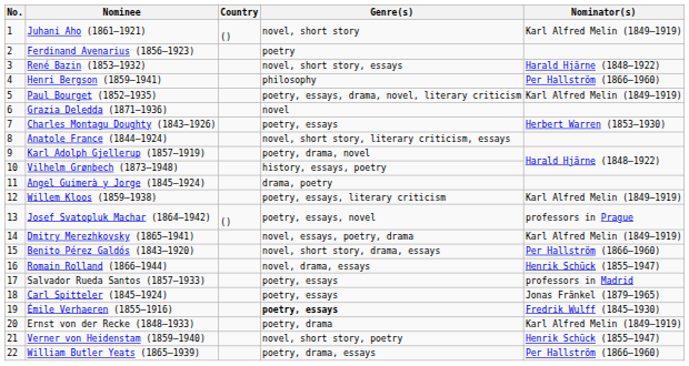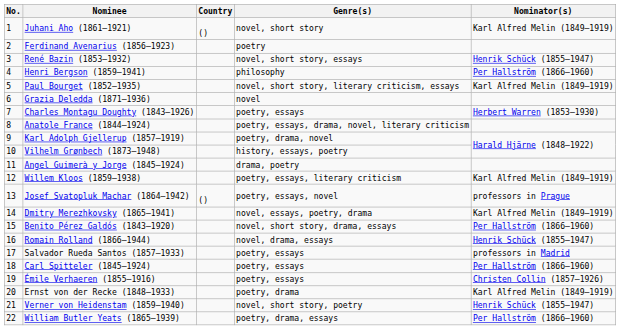René Bazin (1853–1932) | Nominator(s): Harald Hjärne (1848–1922) -> Henrik Schück (1855–1947)
Paul Bourget (1852–1935) | Genre(s): poetry, essays, drama, novel, literary criticism -> novel, short story, literary criticism, essays
Anatole France (1844–1924) | Genre(s): novel, short story, literary criticism, essays -> poetry, essays, drama, novel, literary criticism
Carl Spitteler (1845–1924) | Nominator(s): Jonas Fränkel (1879–1965) -> Per Hallström (1866–1960)
Émile Verhaeren (1855–1916) | Genre(s): bold -> normal
Émile Verhaeren (1855–1916) | Nominator(s): Fredrik Wulff (1845–1930) -> Christen Collin (1857–1926)
